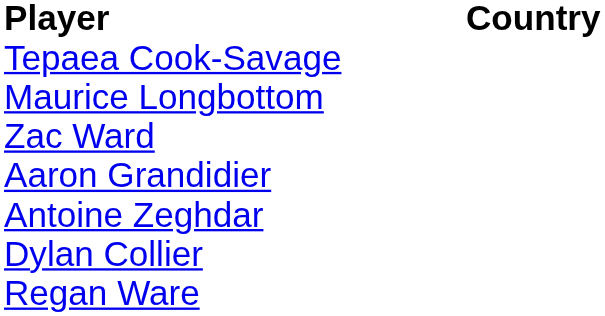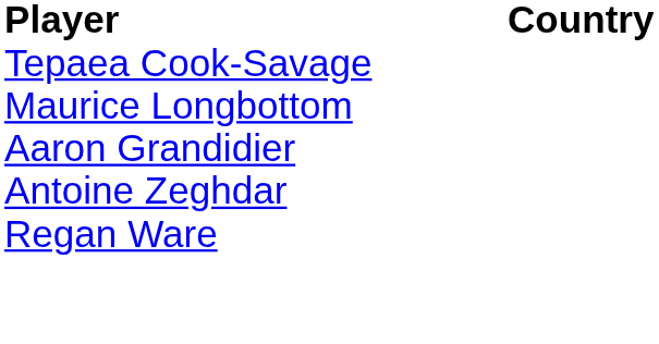- row: Zac Ward
- row: Dylan Collier
